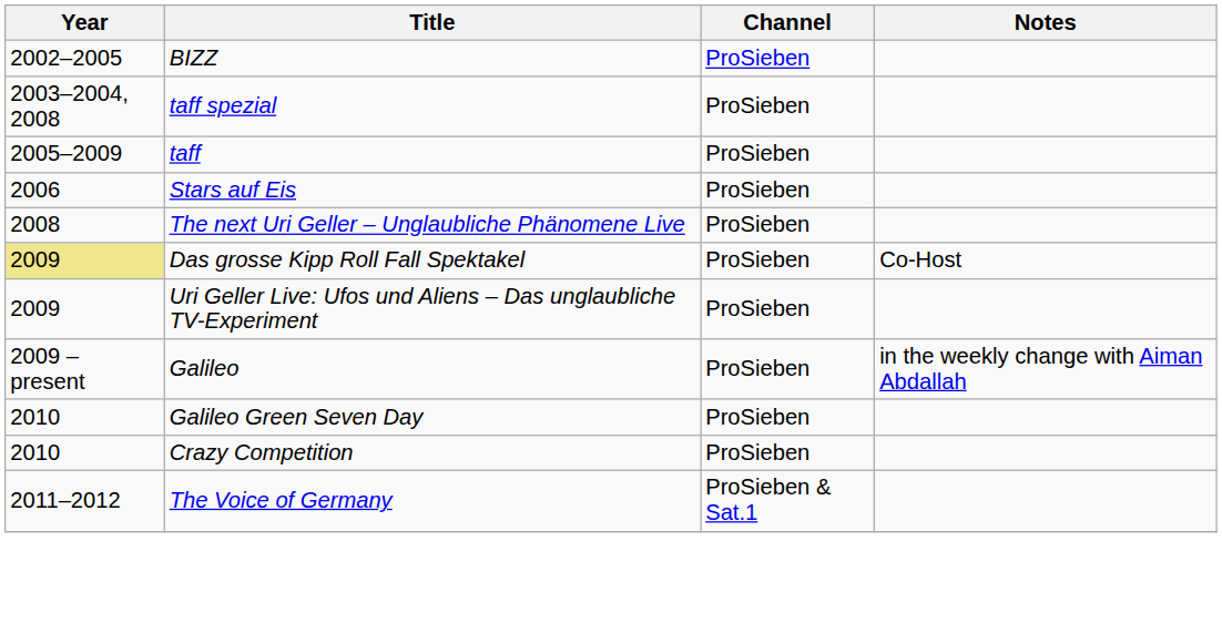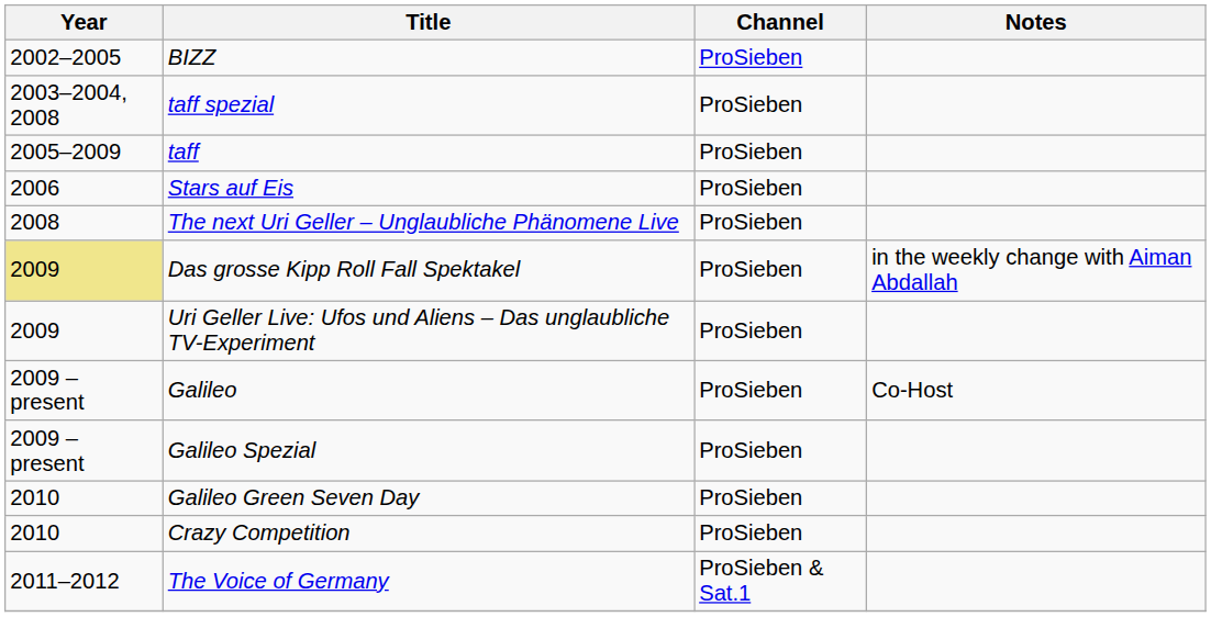Das grosse Kipp Roll Fall Spektakel | Notes: Co-Host -> in the weekly change with Aiman Abdallah
Galileo | Notes: in the weekly change with Aiman Abdallah -> Co-Host
+ row: 2009 – present | Galileo Spezial | ProSieben
